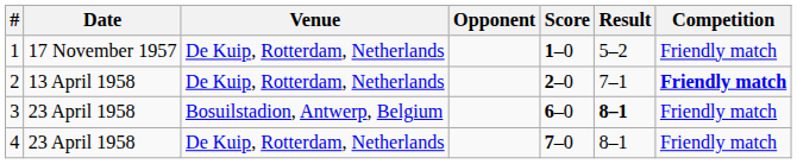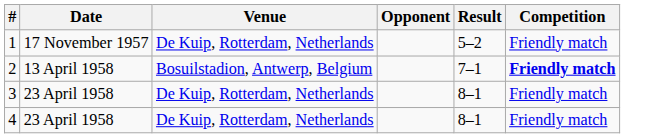- column: Score | 1–0 | 2–0 | 6–0 | 7–0
2 | Venue: De Kuip, Rotterdam, Netherlands -> Bosuilstadion, Antwerp, Belgium
3 | Venue: Bosuilstadion, Antwerp, Belgium -> De Kuip, Rotterdam, Netherlands
3 | Result: bold -> normal
